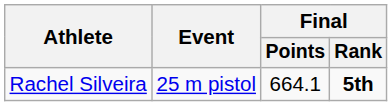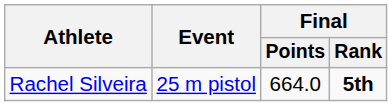Rachel Silveira | Final / Points: 664.1 -> 664.0
